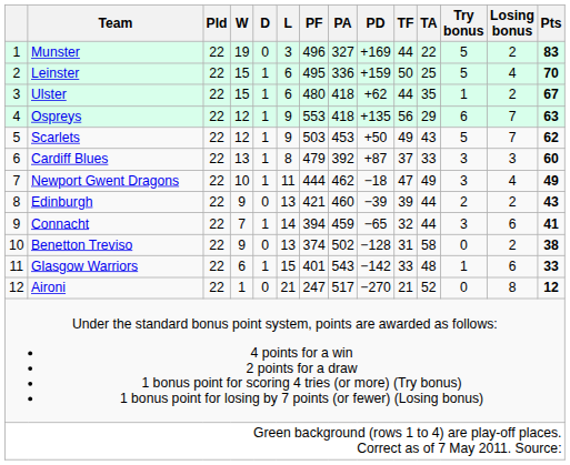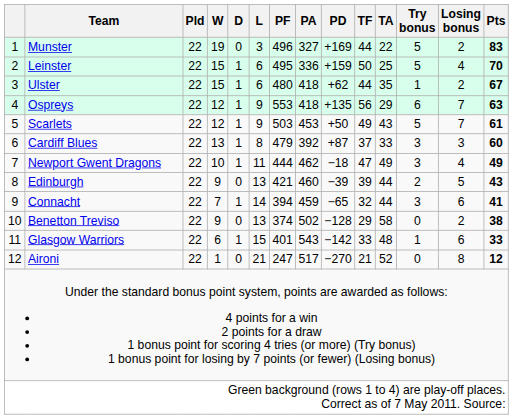Scarlets | Pts: 62 -> 61
Edinburgh | Losing bonus: 2 -> 5
Benetton Treviso | TF: 31 -> 29
